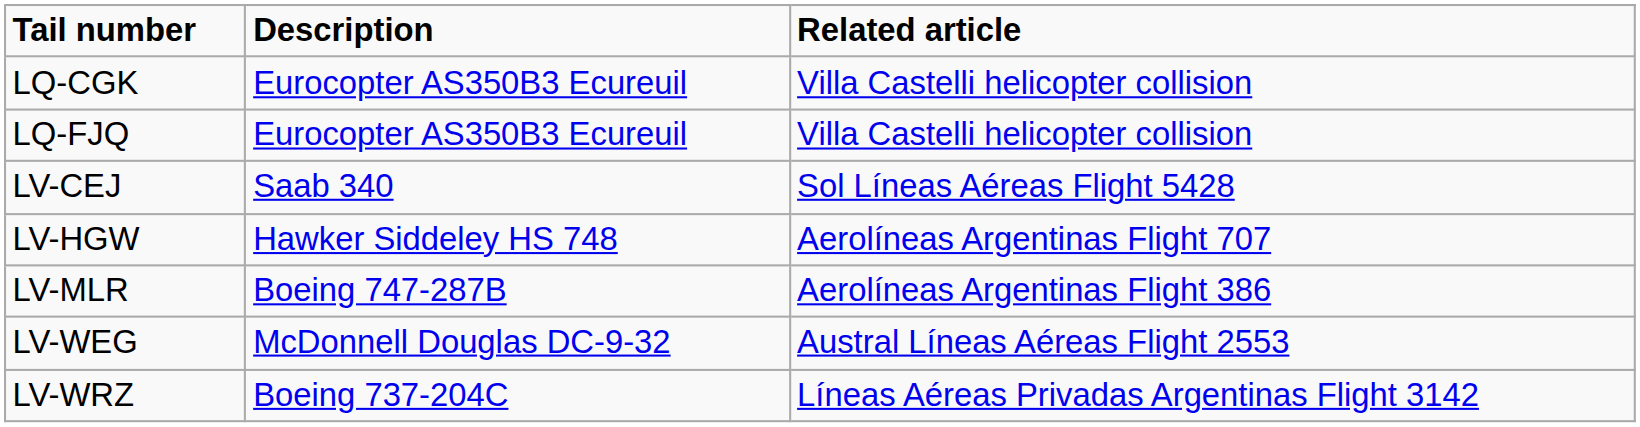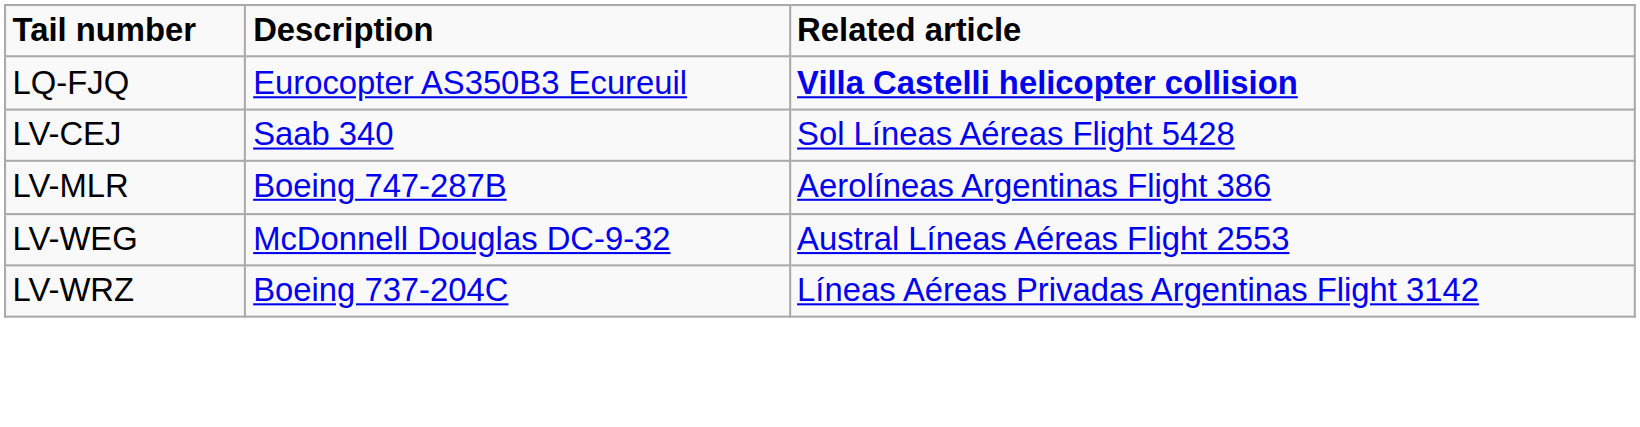- row: LQ-CGK | Eurocopter AS350B3 Ecureuil | Villa Castelli helicopter collision
LQ-FJQ | Related article: normal -> bold
- row: LV-HGW | Hawker Siddeley HS 748 | Aerolíneas Argentinas Flight 707
